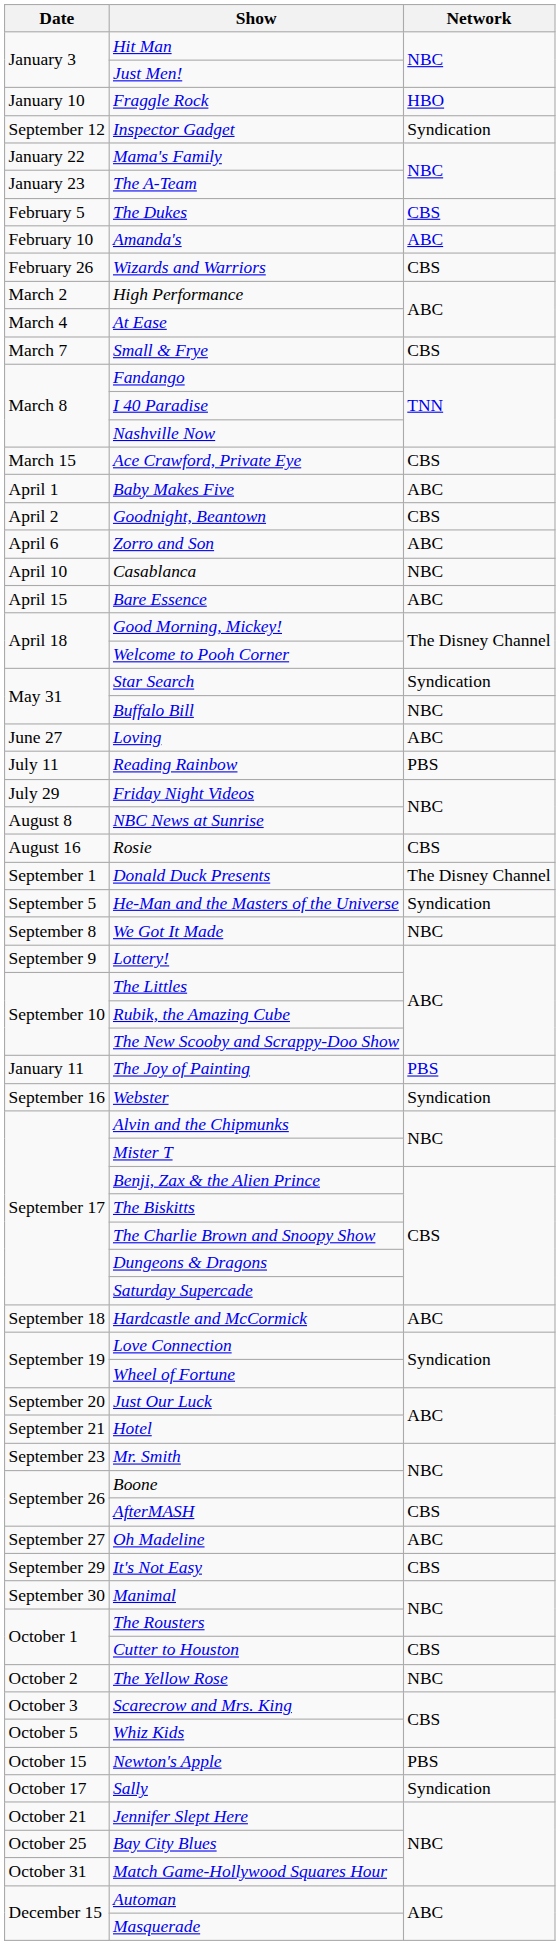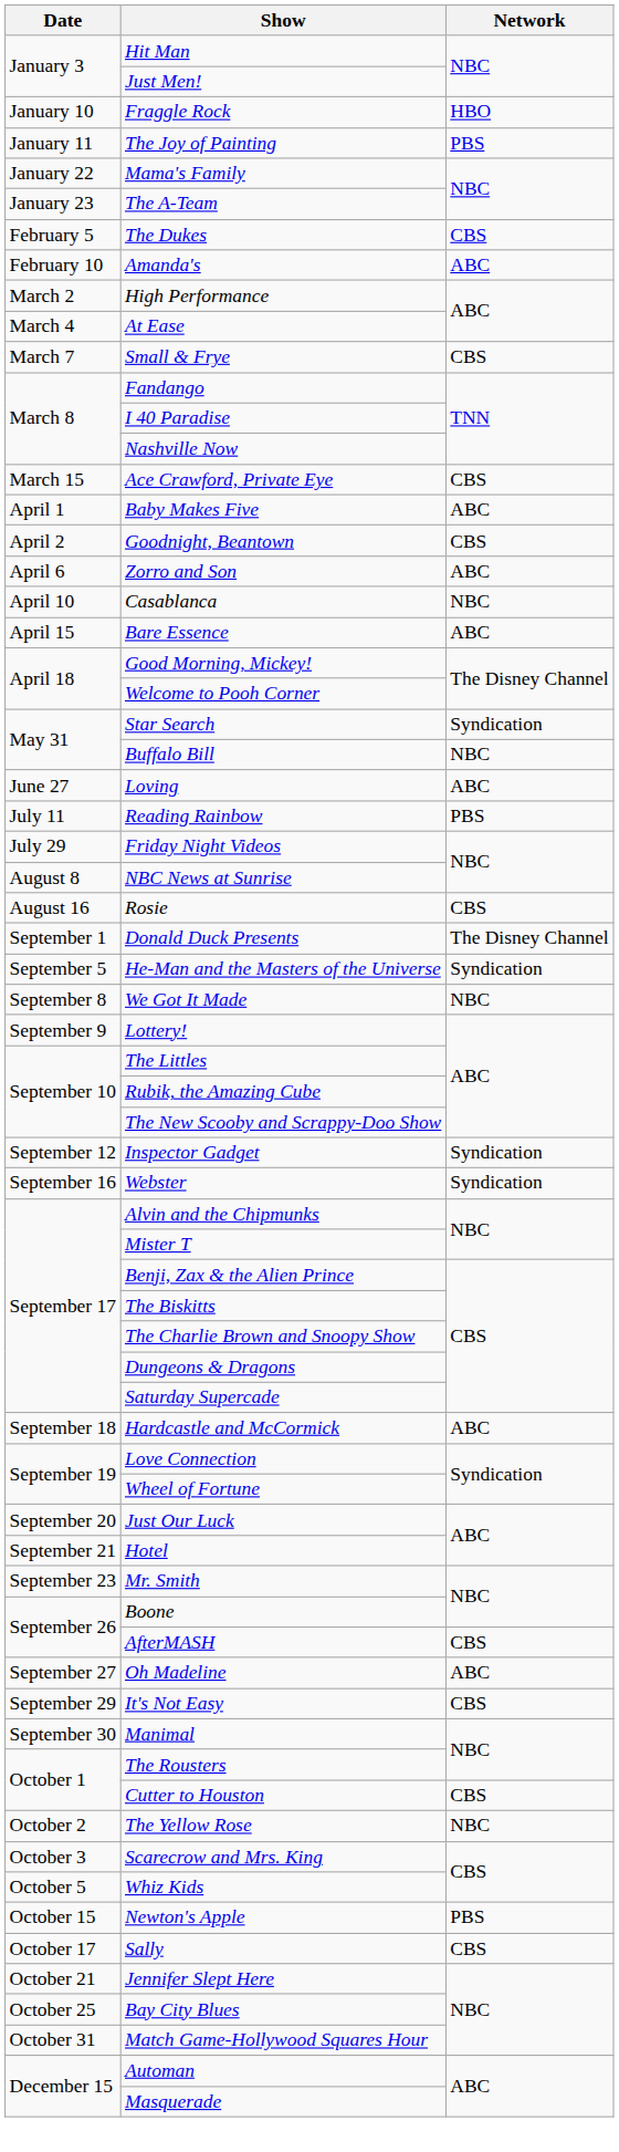rows swapped: The Joy of Painting <-> Inspector Gadget
- row: February 26 | Wizards and Warriors | CBS
Sally | Network: Syndication -> CBS
